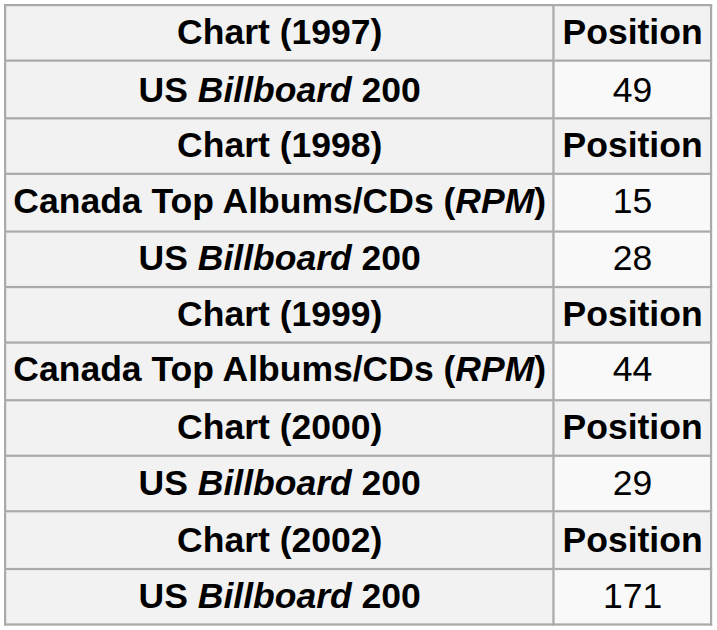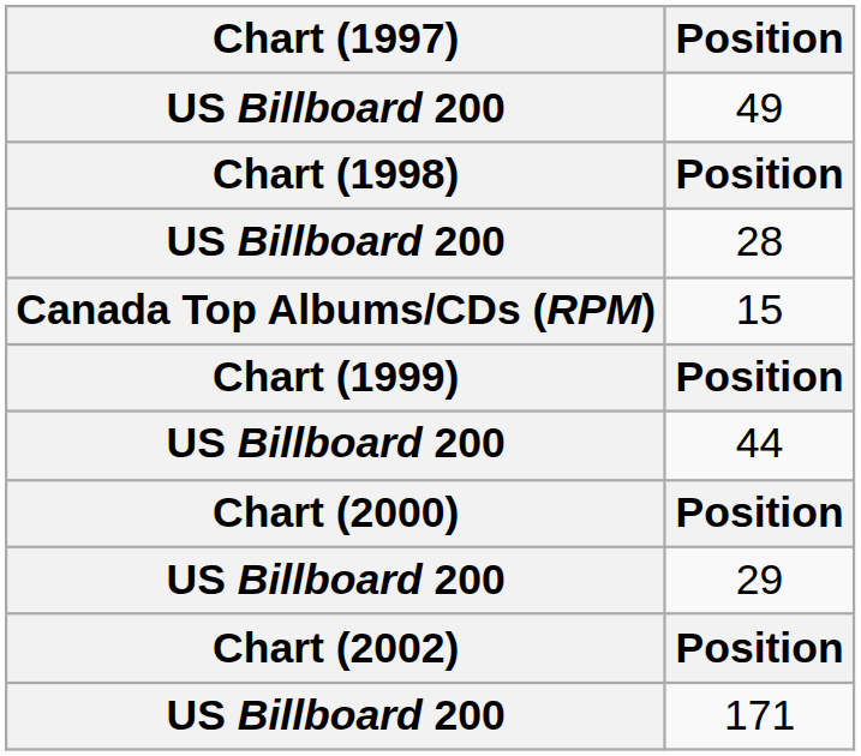rows swapped: 15 <-> 28
44 | Chart (1997): Canada Top Albums/CDs (RPM) -> US Billboard 200
